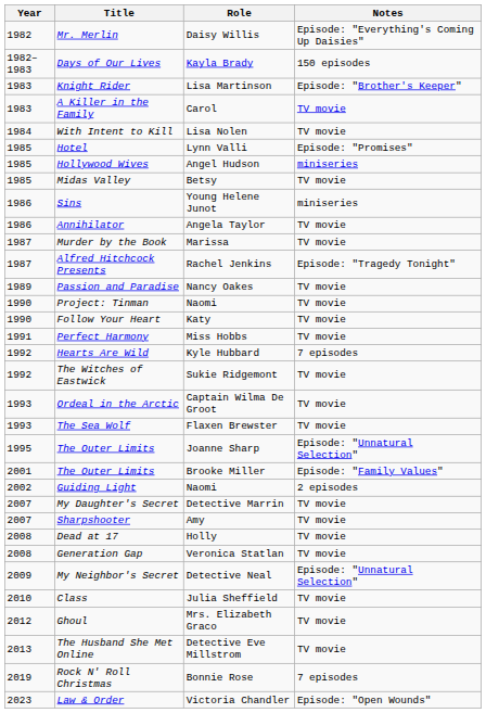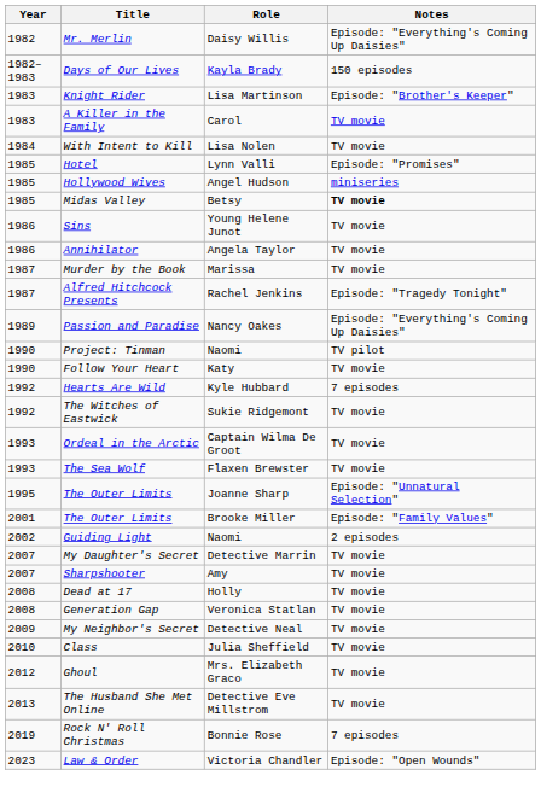Midas Valley | Notes: normal -> bold
Sins | Notes: miniseries -> TV movie
Passion and Paradise | Notes: TV movie -> Episode: "Everything's Coming Up Daisies"
Project: Tinman | Notes: TV movie -> TV pilot
- row: 1991 | Perfect Harmony | Miss Hobbs | TV movie
My Neighbor's Secret | Notes: Episode: "Unnatural Selection" -> TV movie
